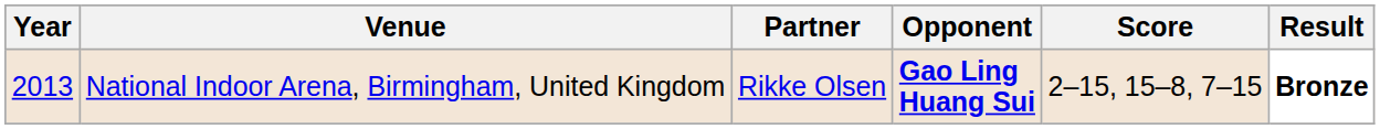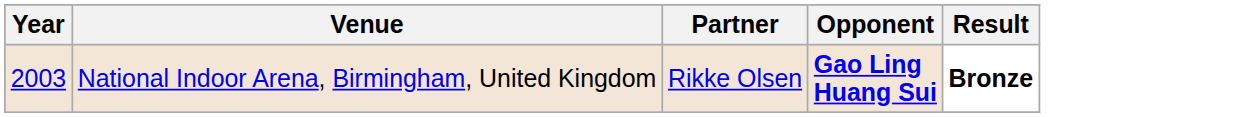- column: Score | 2–15, 15–8, 7–15
National Indoor Arena, Birmingham, United Kingdom | Year: 2013 -> 2003
